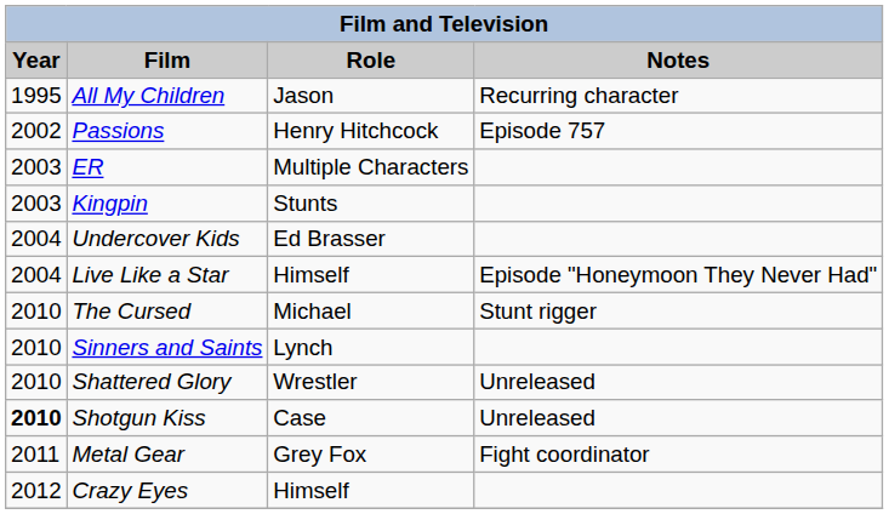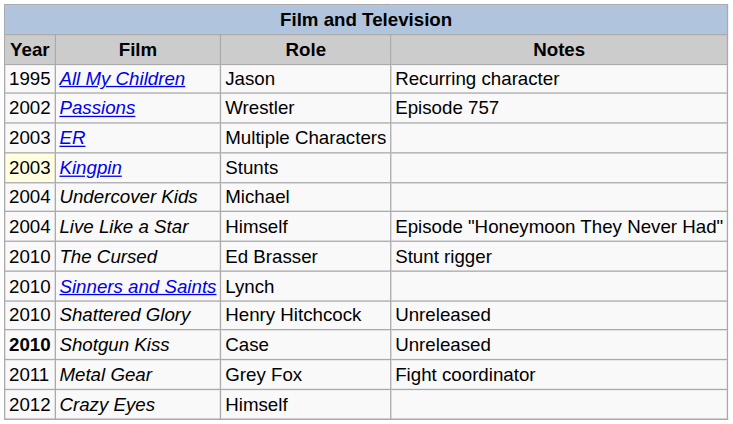Passions | Role: Henry Hitchcock -> Wrestler
Kingpin | Year: no background -> lightyellow background
Undercover Kids | Role: Ed Brasser -> Michael
The Cursed | Role: Michael -> Ed Brasser
Shattered Glory | Role: Wrestler -> Henry Hitchcock
